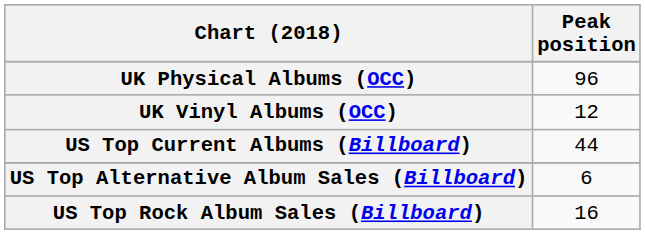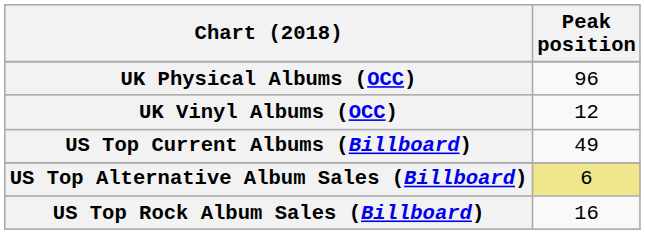US Top Current Albums (Billboard) | Peak position: 44 -> 49
US Top Alternative Album Sales (Billboard) | Peak position: no background -> khaki background
